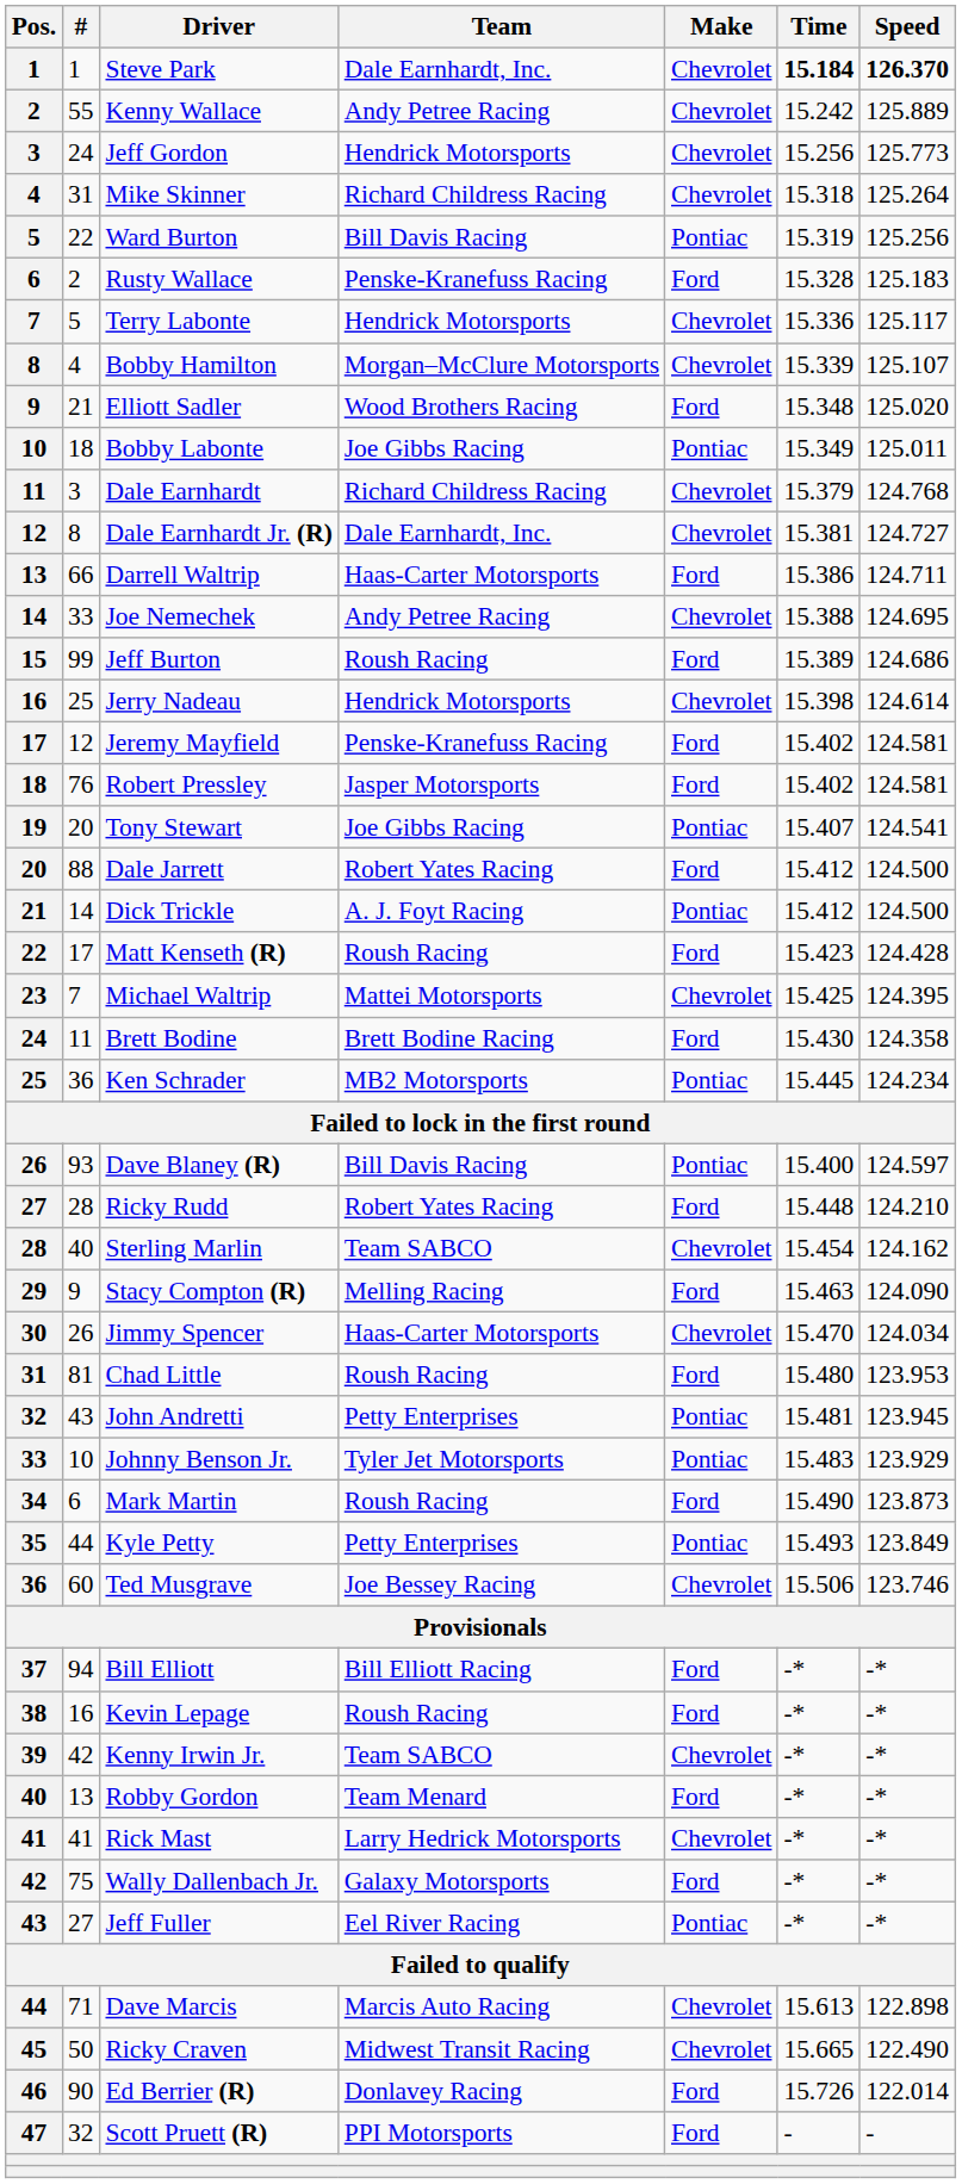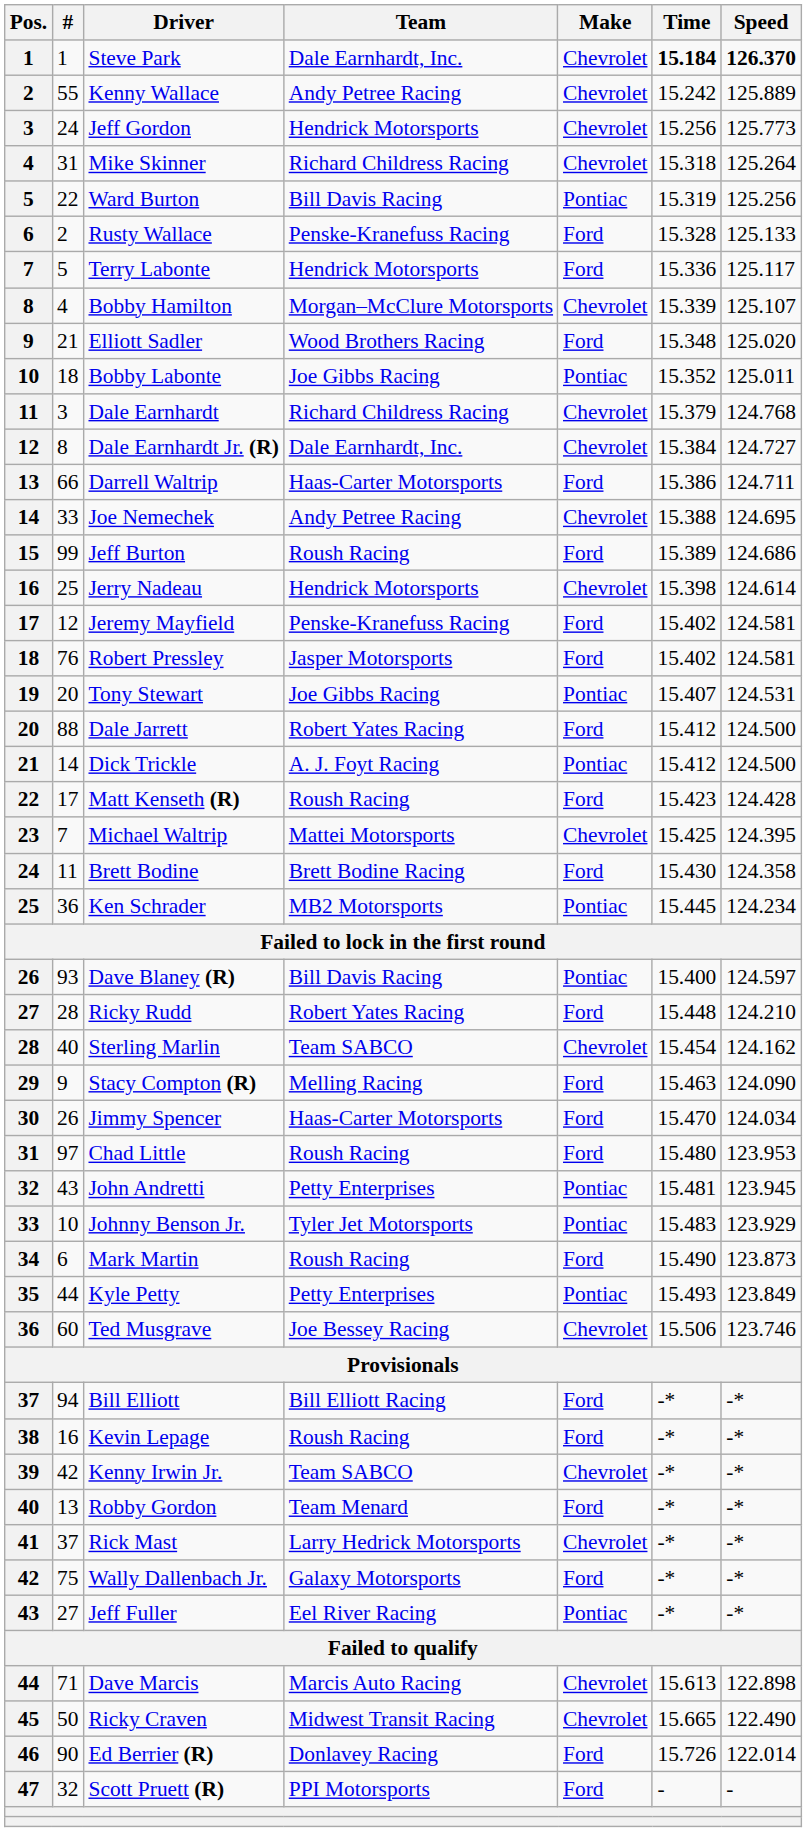Rusty Wallace | Speed: 125.183 -> 125.133
Terry Labonte | Make: Chevrolet -> Ford
Bobby Labonte | Time: 15.349 -> 15.352
Dale Earnhardt Jr. (R) | Time: 15.381 -> 15.384
Tony Stewart | Speed: 124.541 -> 124.531
Jimmy Spencer | Make: Chevrolet -> Ford
Chad Little | #: 81 -> 97
Rick Mast | #: 41 -> 37
